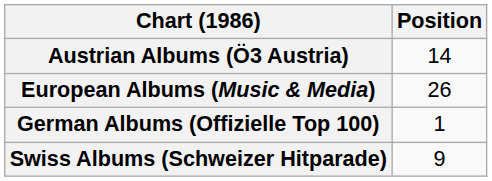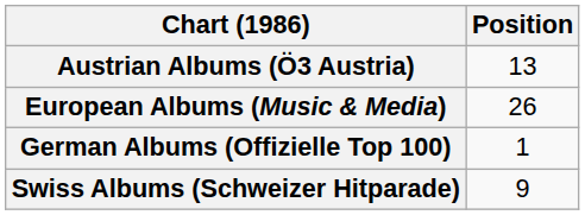Austrian Albums (Ö3 Austria) | Position: 14 -> 13
